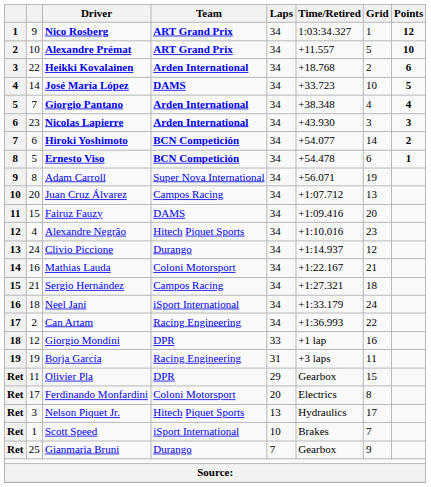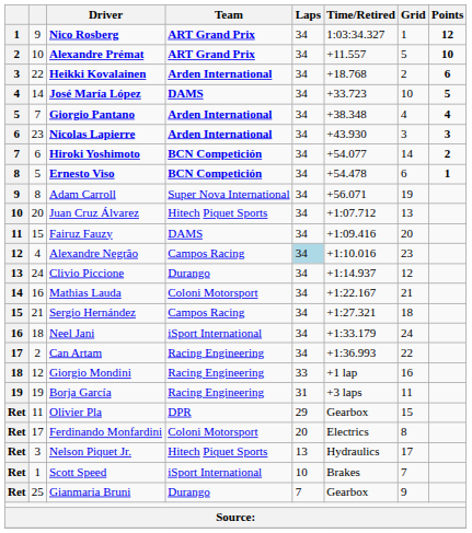Juan Cruz Álvarez | Team: Campos Racing -> Hitech Piquet Sports
Alexandre Negrão | Team: Hitech Piquet Sports -> Campos Racing
Alexandre Negrão | Laps: no background -> lightblue background
Giorgio Mondini | Team: DPR -> Racing Engineering
